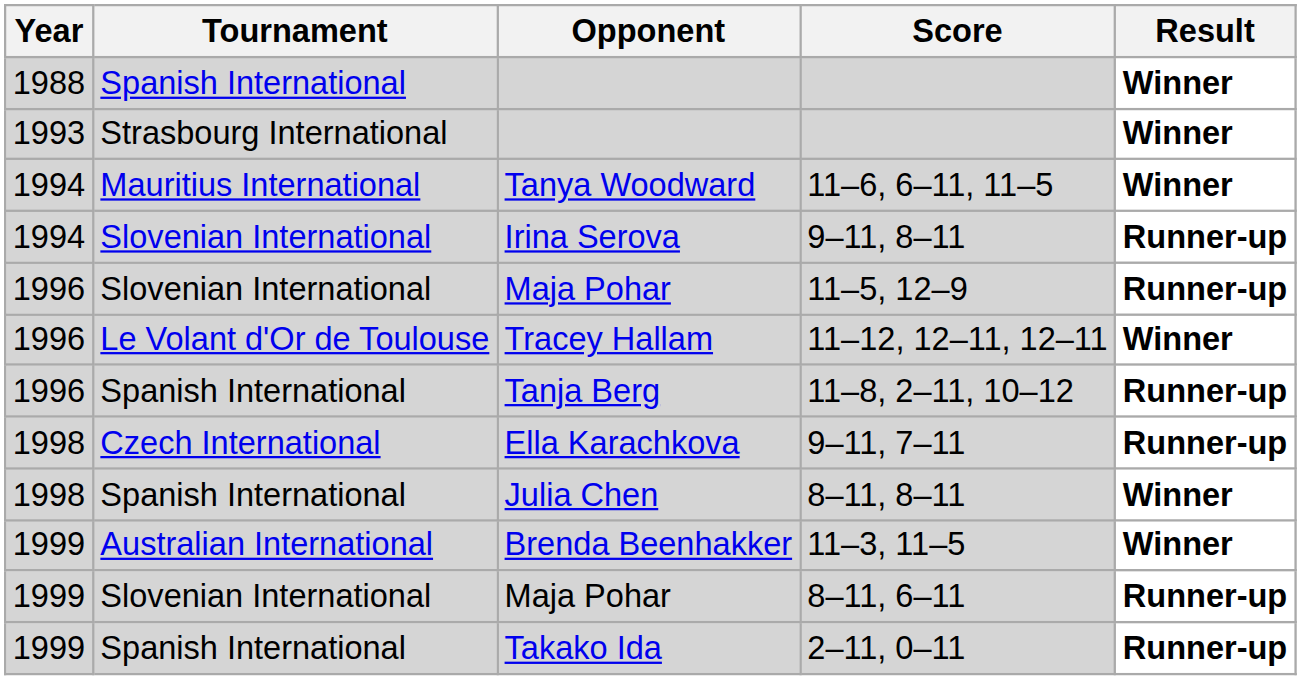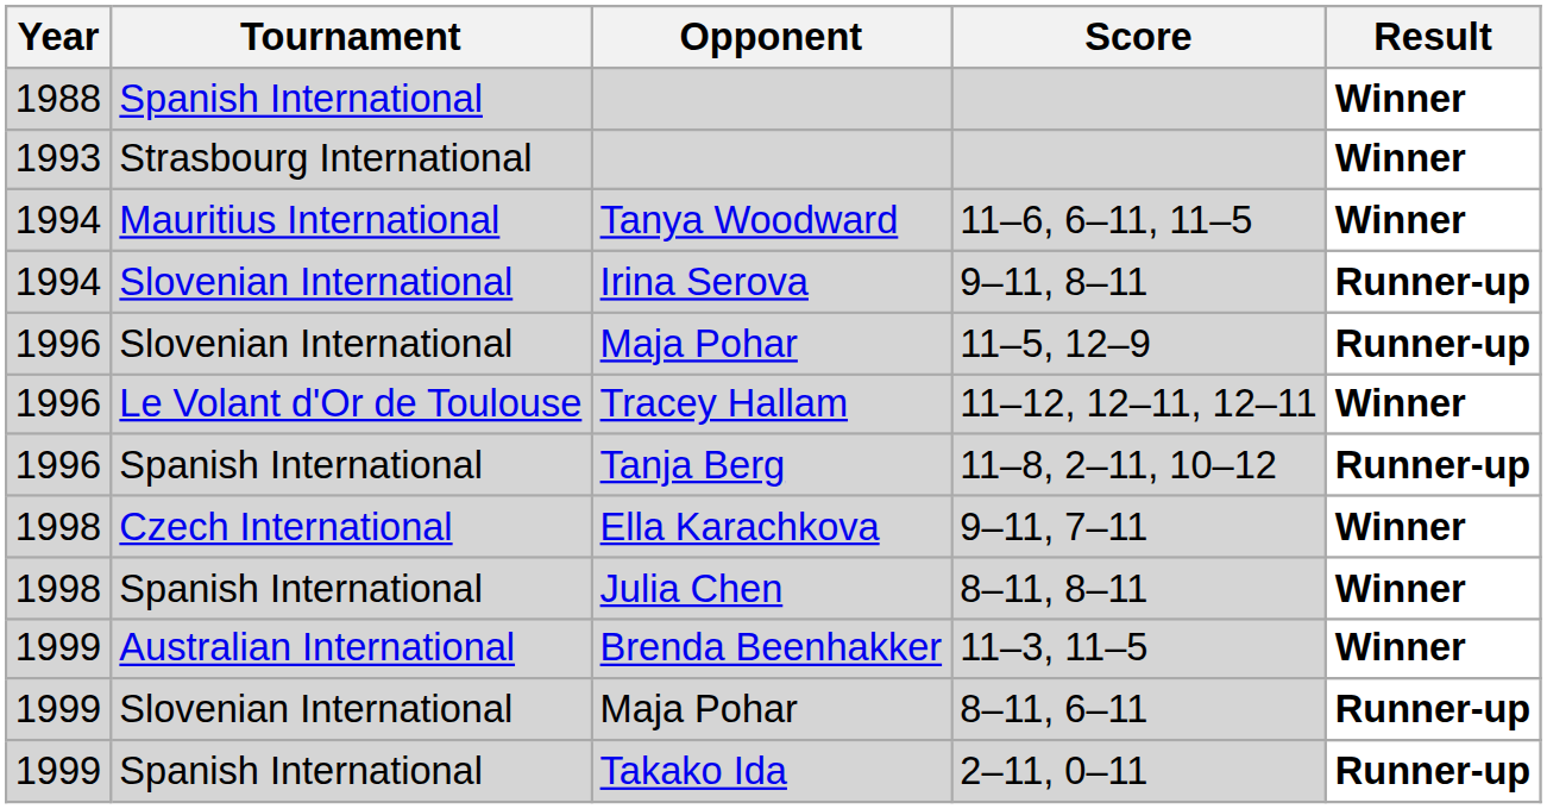9–11, 7–11 | Result: Runner-up -> Winner
